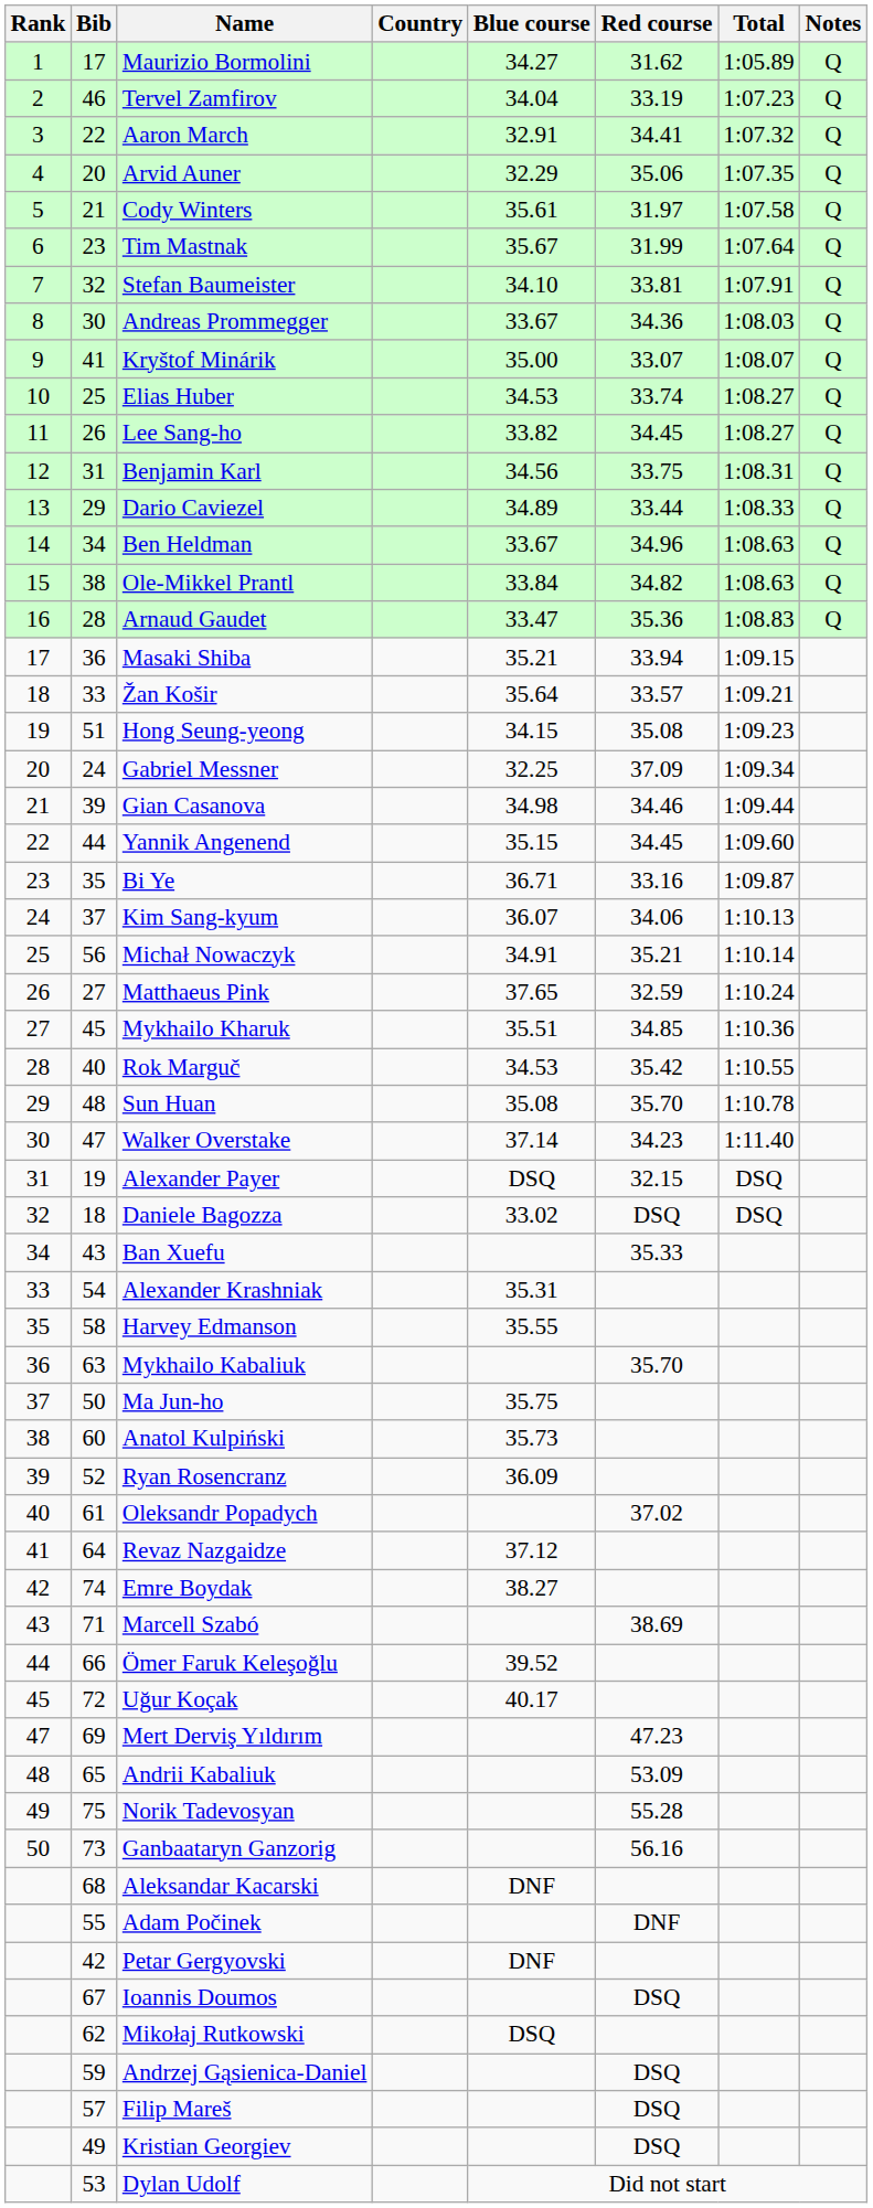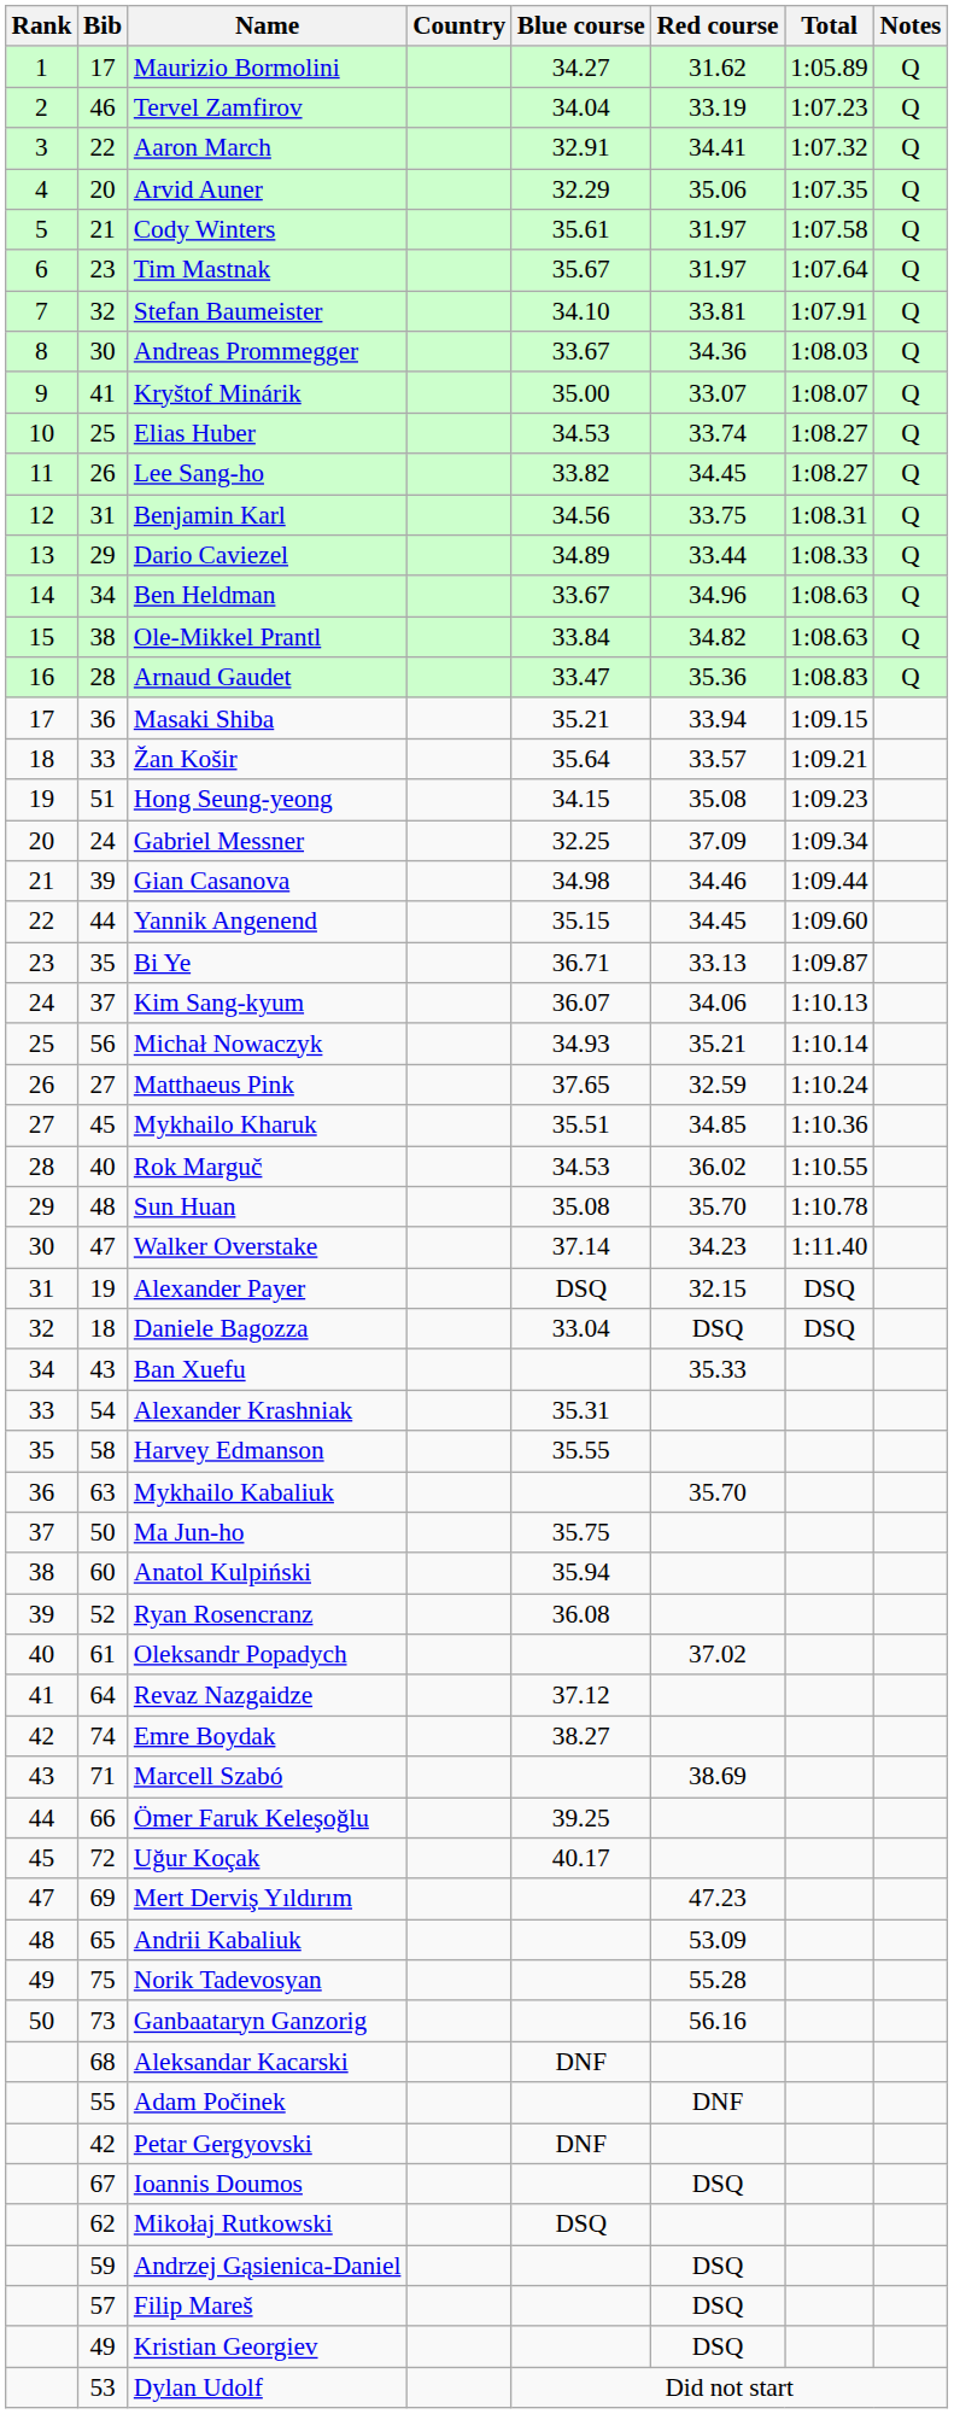Tim Mastnak | Red course: 31.99 -> 31.97
Bi Ye | Red course: 33.16 -> 33.13
Michał Nowaczyk | Blue course: 34.91 -> 34.93
Rok Marguč | Red course: 35.42 -> 36.02
Daniele Bagozza | Blue course: 33.02 -> 33.04
Anatol Kulpiński | Blue course: 35.73 -> 35.94
Ryan Rosencranz | Blue course: 36.09 -> 36.08
Ömer Faruk Keleşoğlu | Blue course: 39.52 -> 39.25
